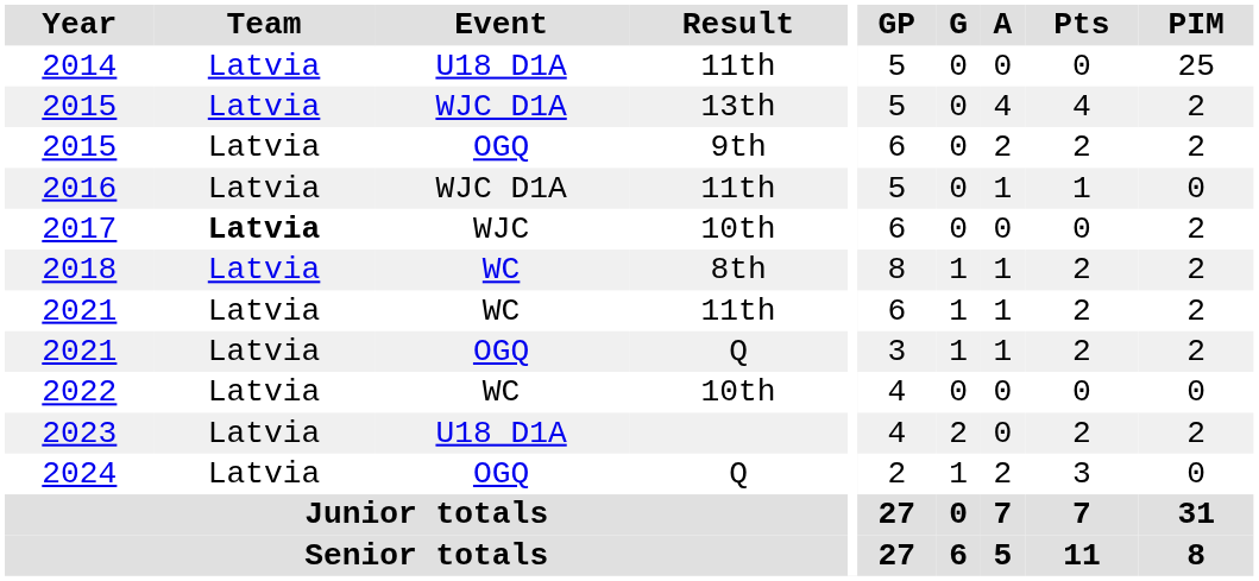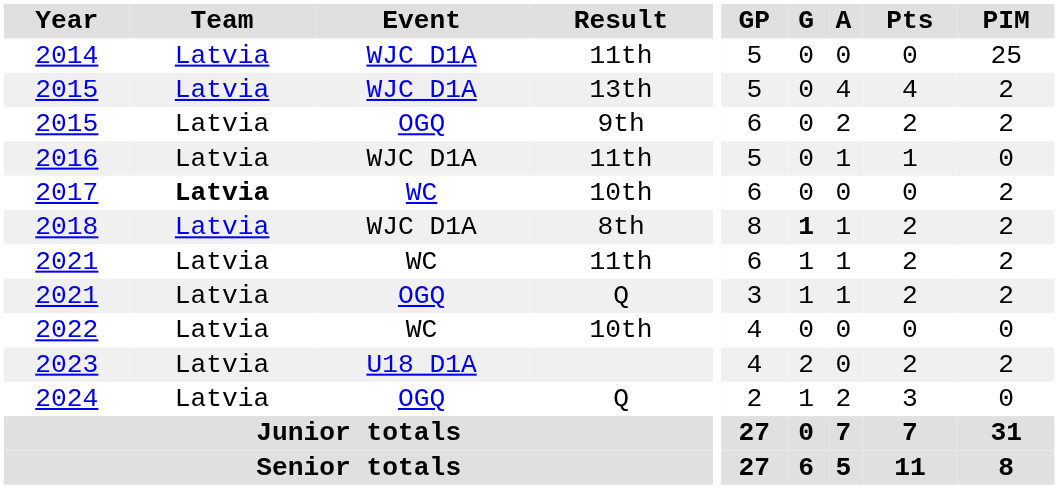2014 | Event: U18 D1A -> WJC D1A
2017 | Event: WJC -> WC
2018 | Event: WC -> WJC D1A
2018 | G: normal -> bold
